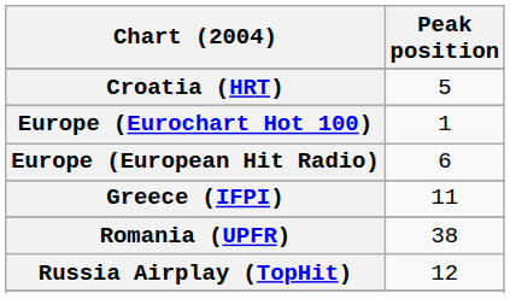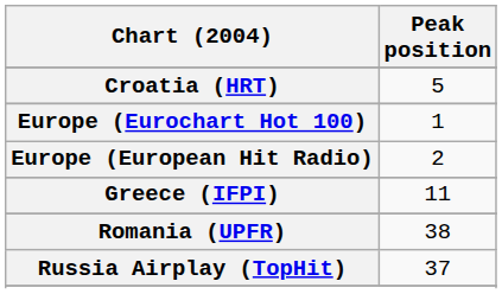Europe (European Hit Radio) | Peak position: 6 -> 2
Russia Airplay (TopHit) | Peak position: 12 -> 37
